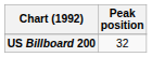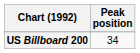US Billboard 200 | Peak position: 32 -> 34
